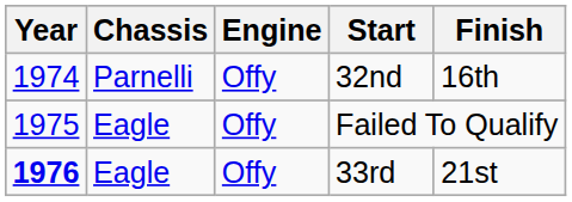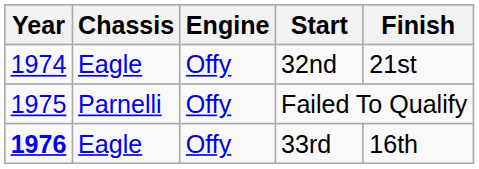32nd | Chassis: Parnelli -> Eagle
32nd | Finish: 16th -> 21st
Failed To Qualify | Chassis: Eagle -> Parnelli
33rd | Finish: 21st -> 16th
